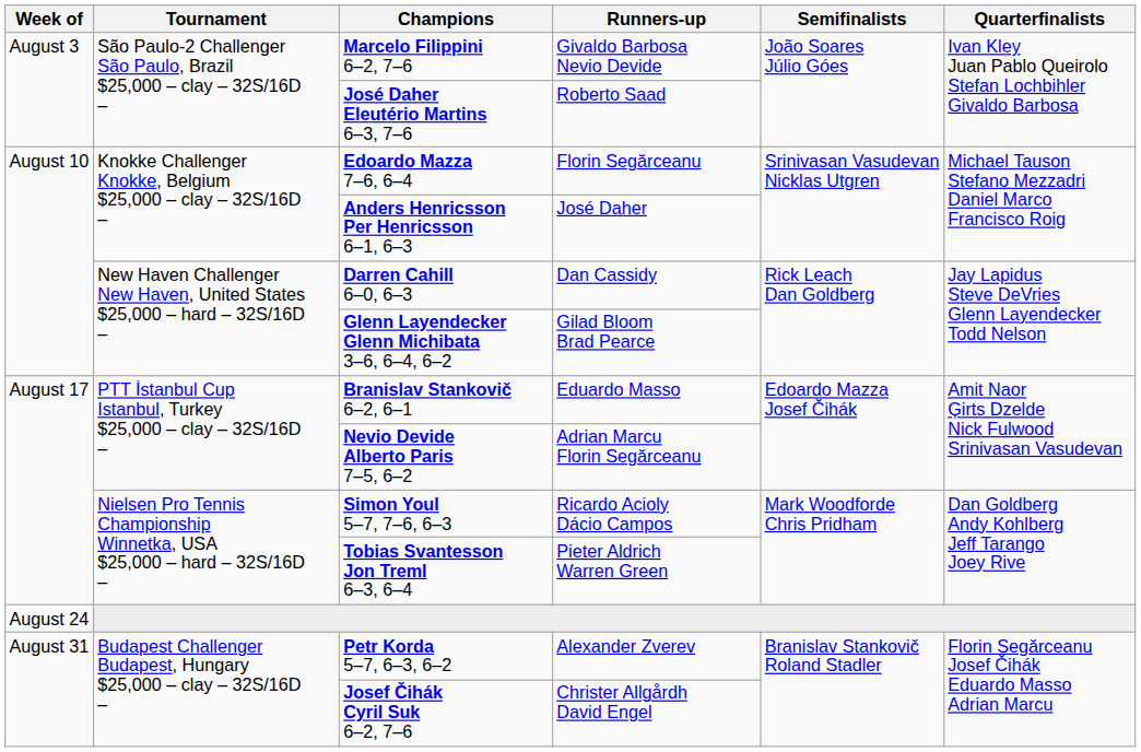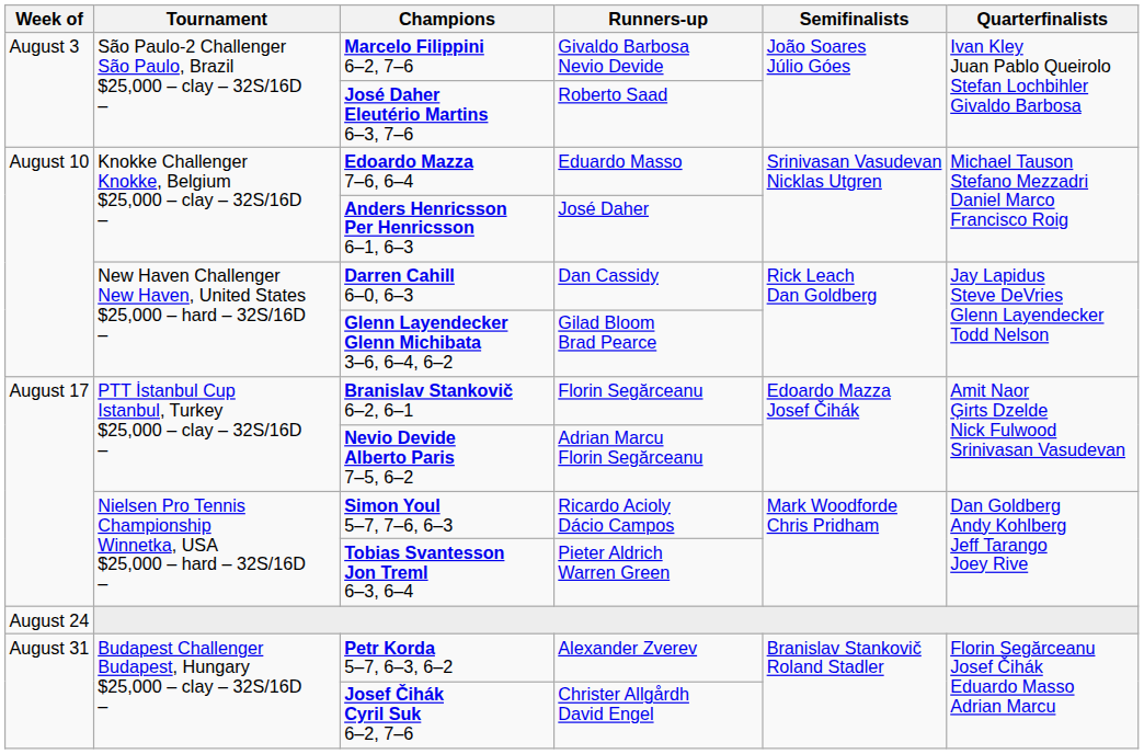Edoardo Mazza 7–6, 6–4 | Runners-up: Florin Segărceanu -> Eduardo Masso
Branislav Stankovič 6–2, 6–1 | Runners-up: Eduardo Masso -> Florin Segărceanu
